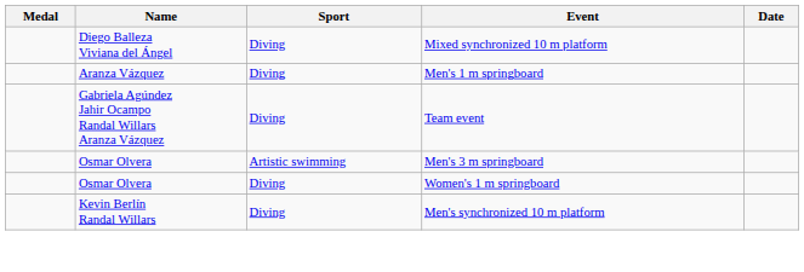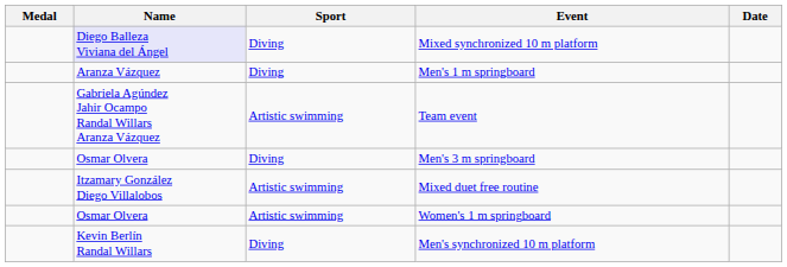Mixed synchronized 10 m platform | Name: no background -> lavender background
Team event | Sport: Diving -> Artistic swimming
Men's 3 m springboard | Sport: Artistic swimming -> Diving
+ row: Itzamary González Diego Villalobos | Artistic swimming | Mixed duet free routine
Women's 1 m springboard | Sport: Diving -> Artistic swimming
